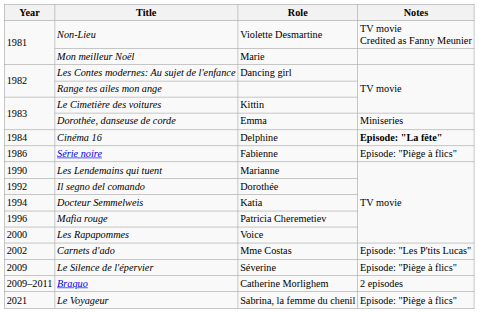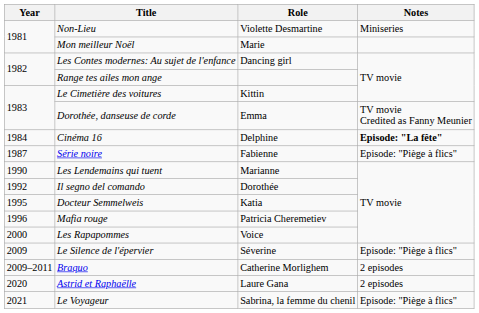Non-Lieu | Notes: TV movie Credited as Fanny Meunier -> Miniseries
Dorothée, danseuse de corde | Notes: Miniseries -> TV movie Credited as Fanny Meunier
Série noire | Year: 1986 -> 1987
Docteur Semmelweis | Year: 1994 -> 1995
- row: 2002 | Carnets d'ado | Mme Costas | Episode: "Les P'tits Lucas"
+ row: 2020 | Astrid et Raphaëlle | Laure Gana | 2 episodes
